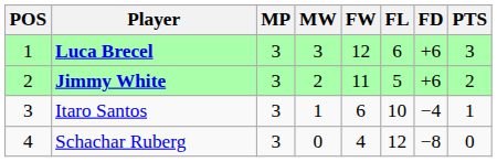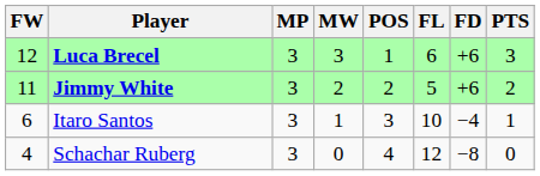columns swapped: POS <-> FW
